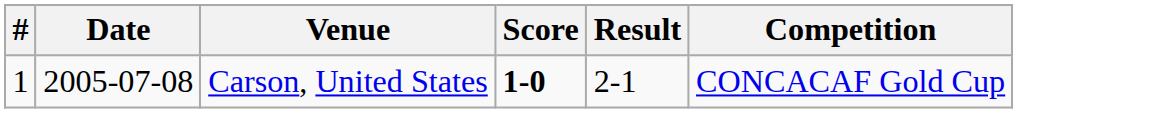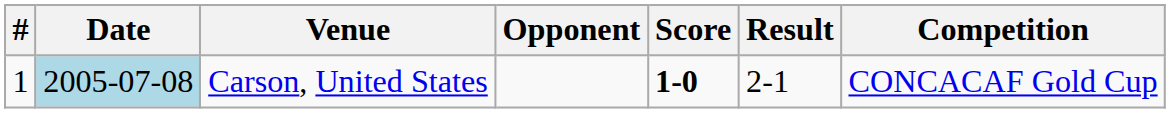+ column: Opponent
Carson, United States | Date: no background -> lightblue background
